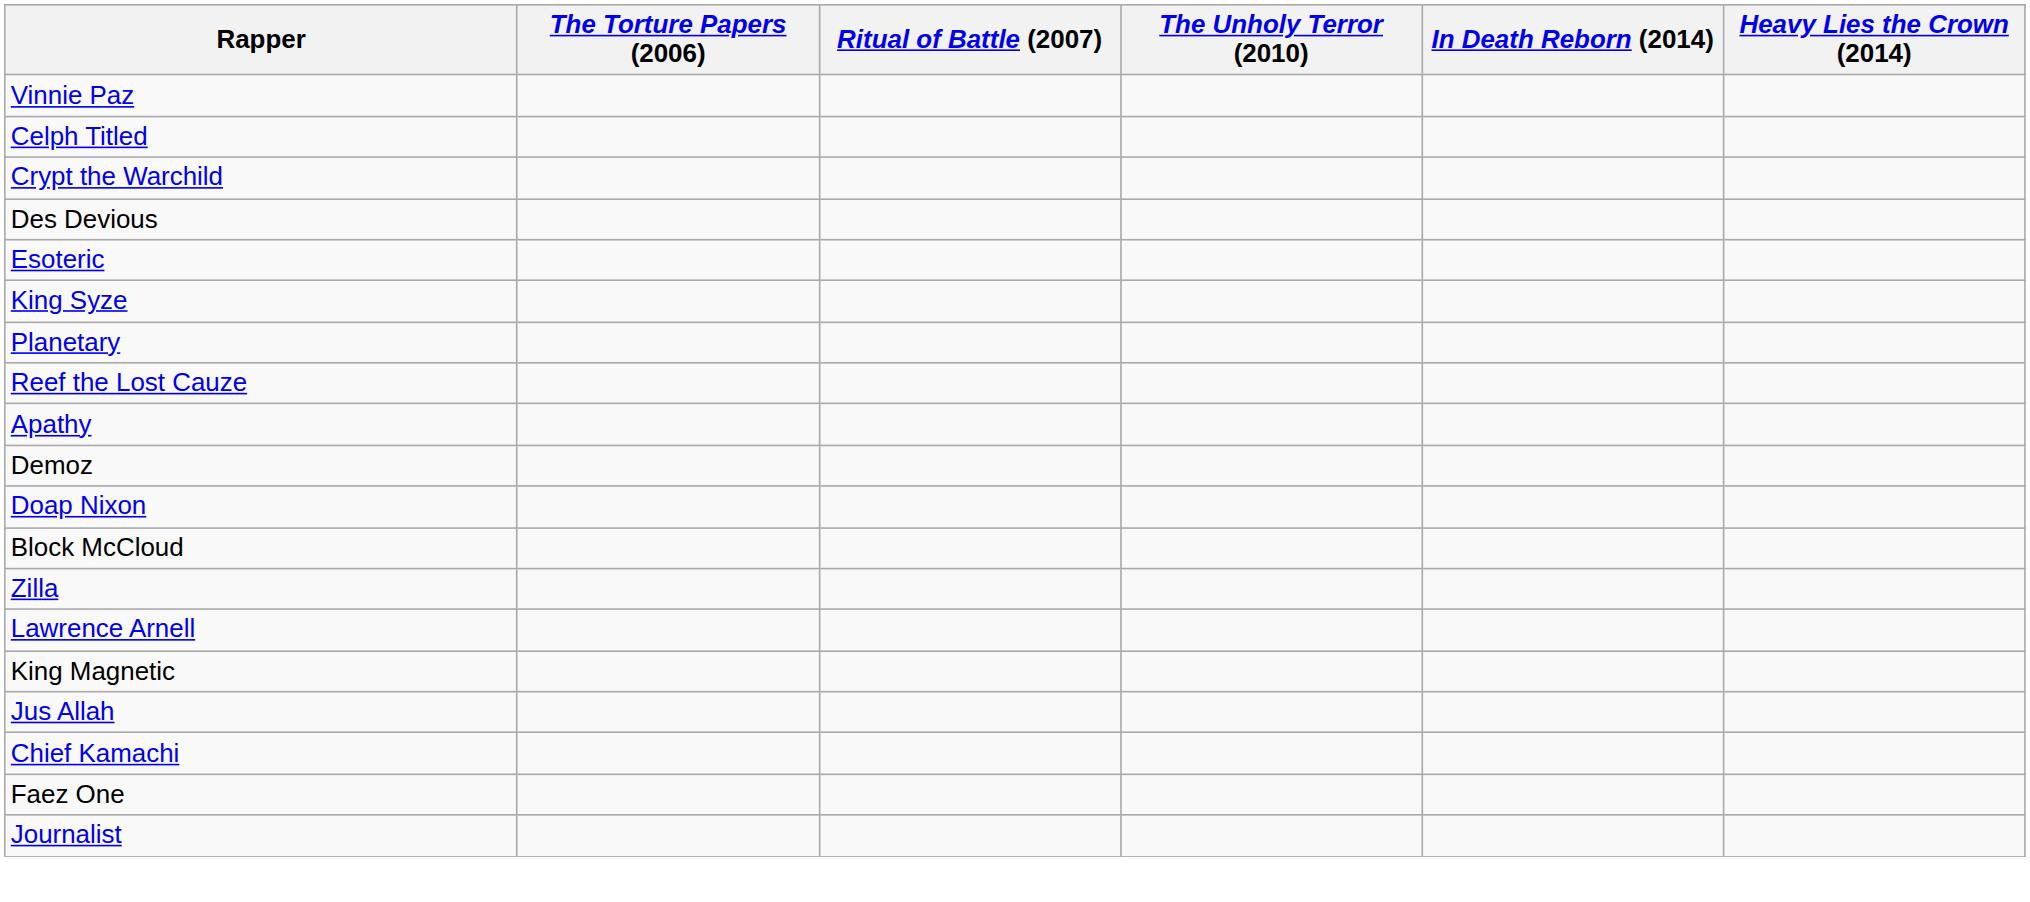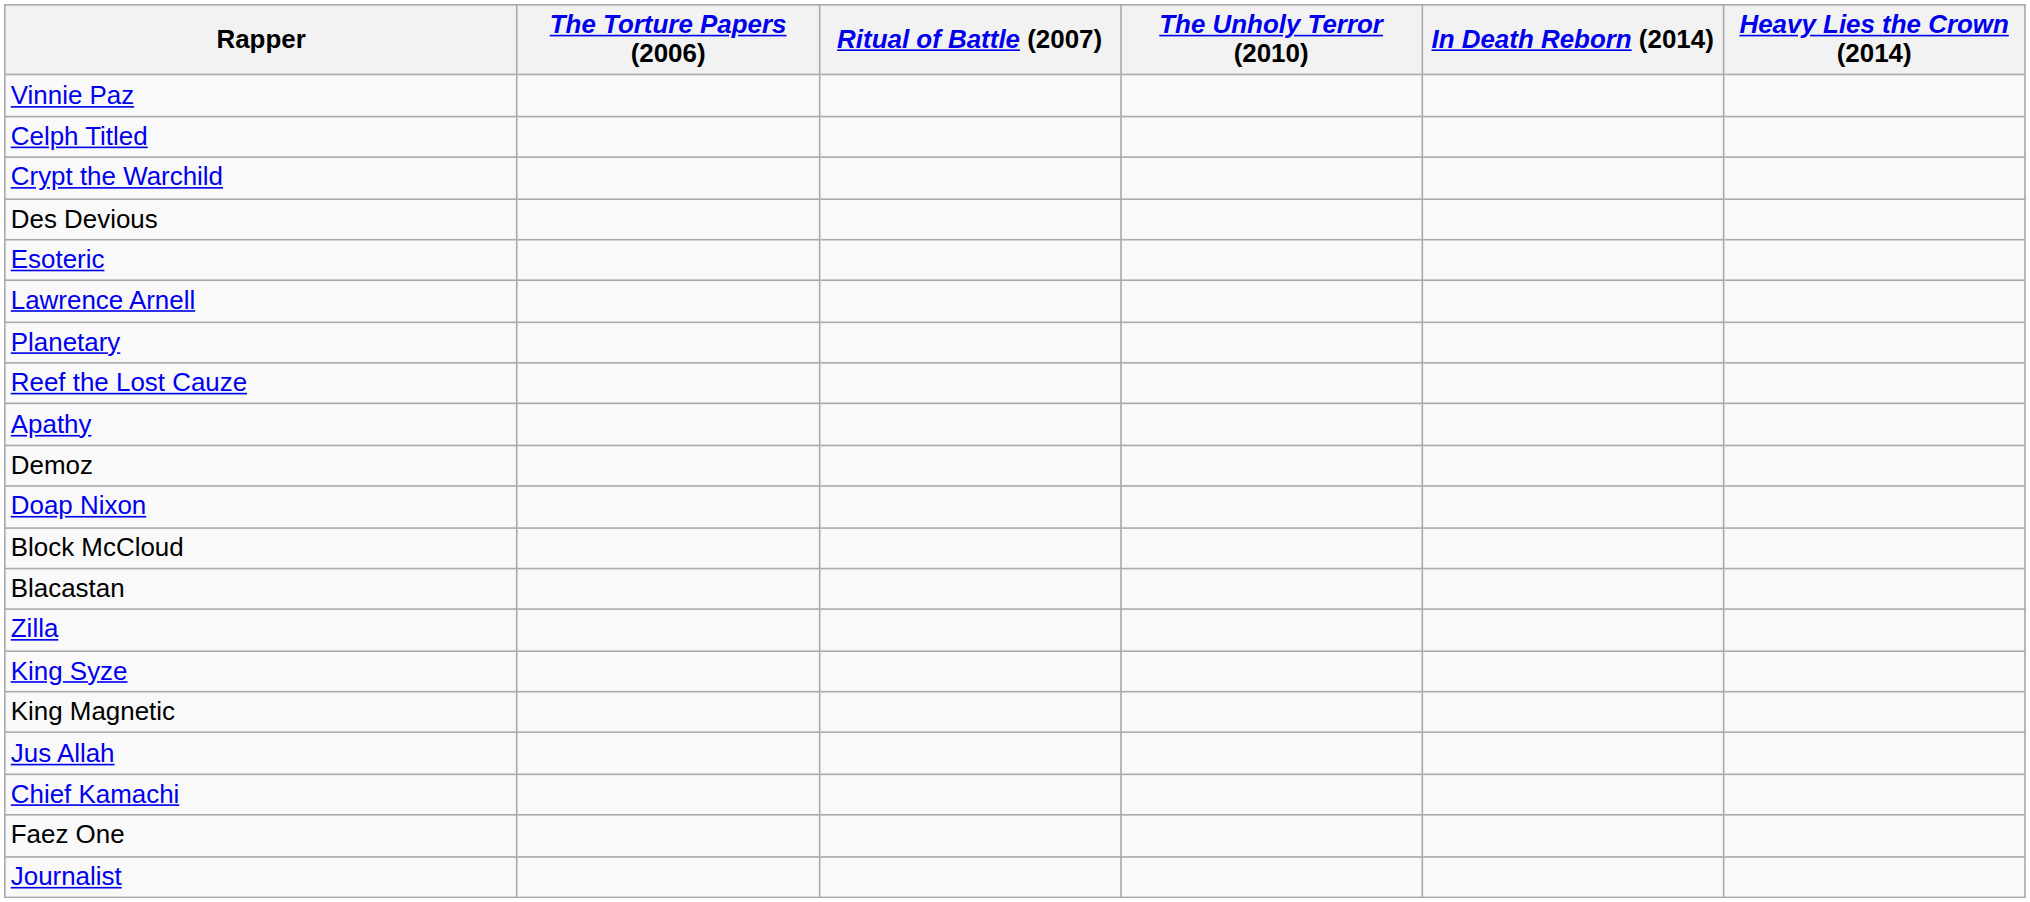rows swapped: King Syze <-> Lawrence Arnell
+ row: Blacastan
